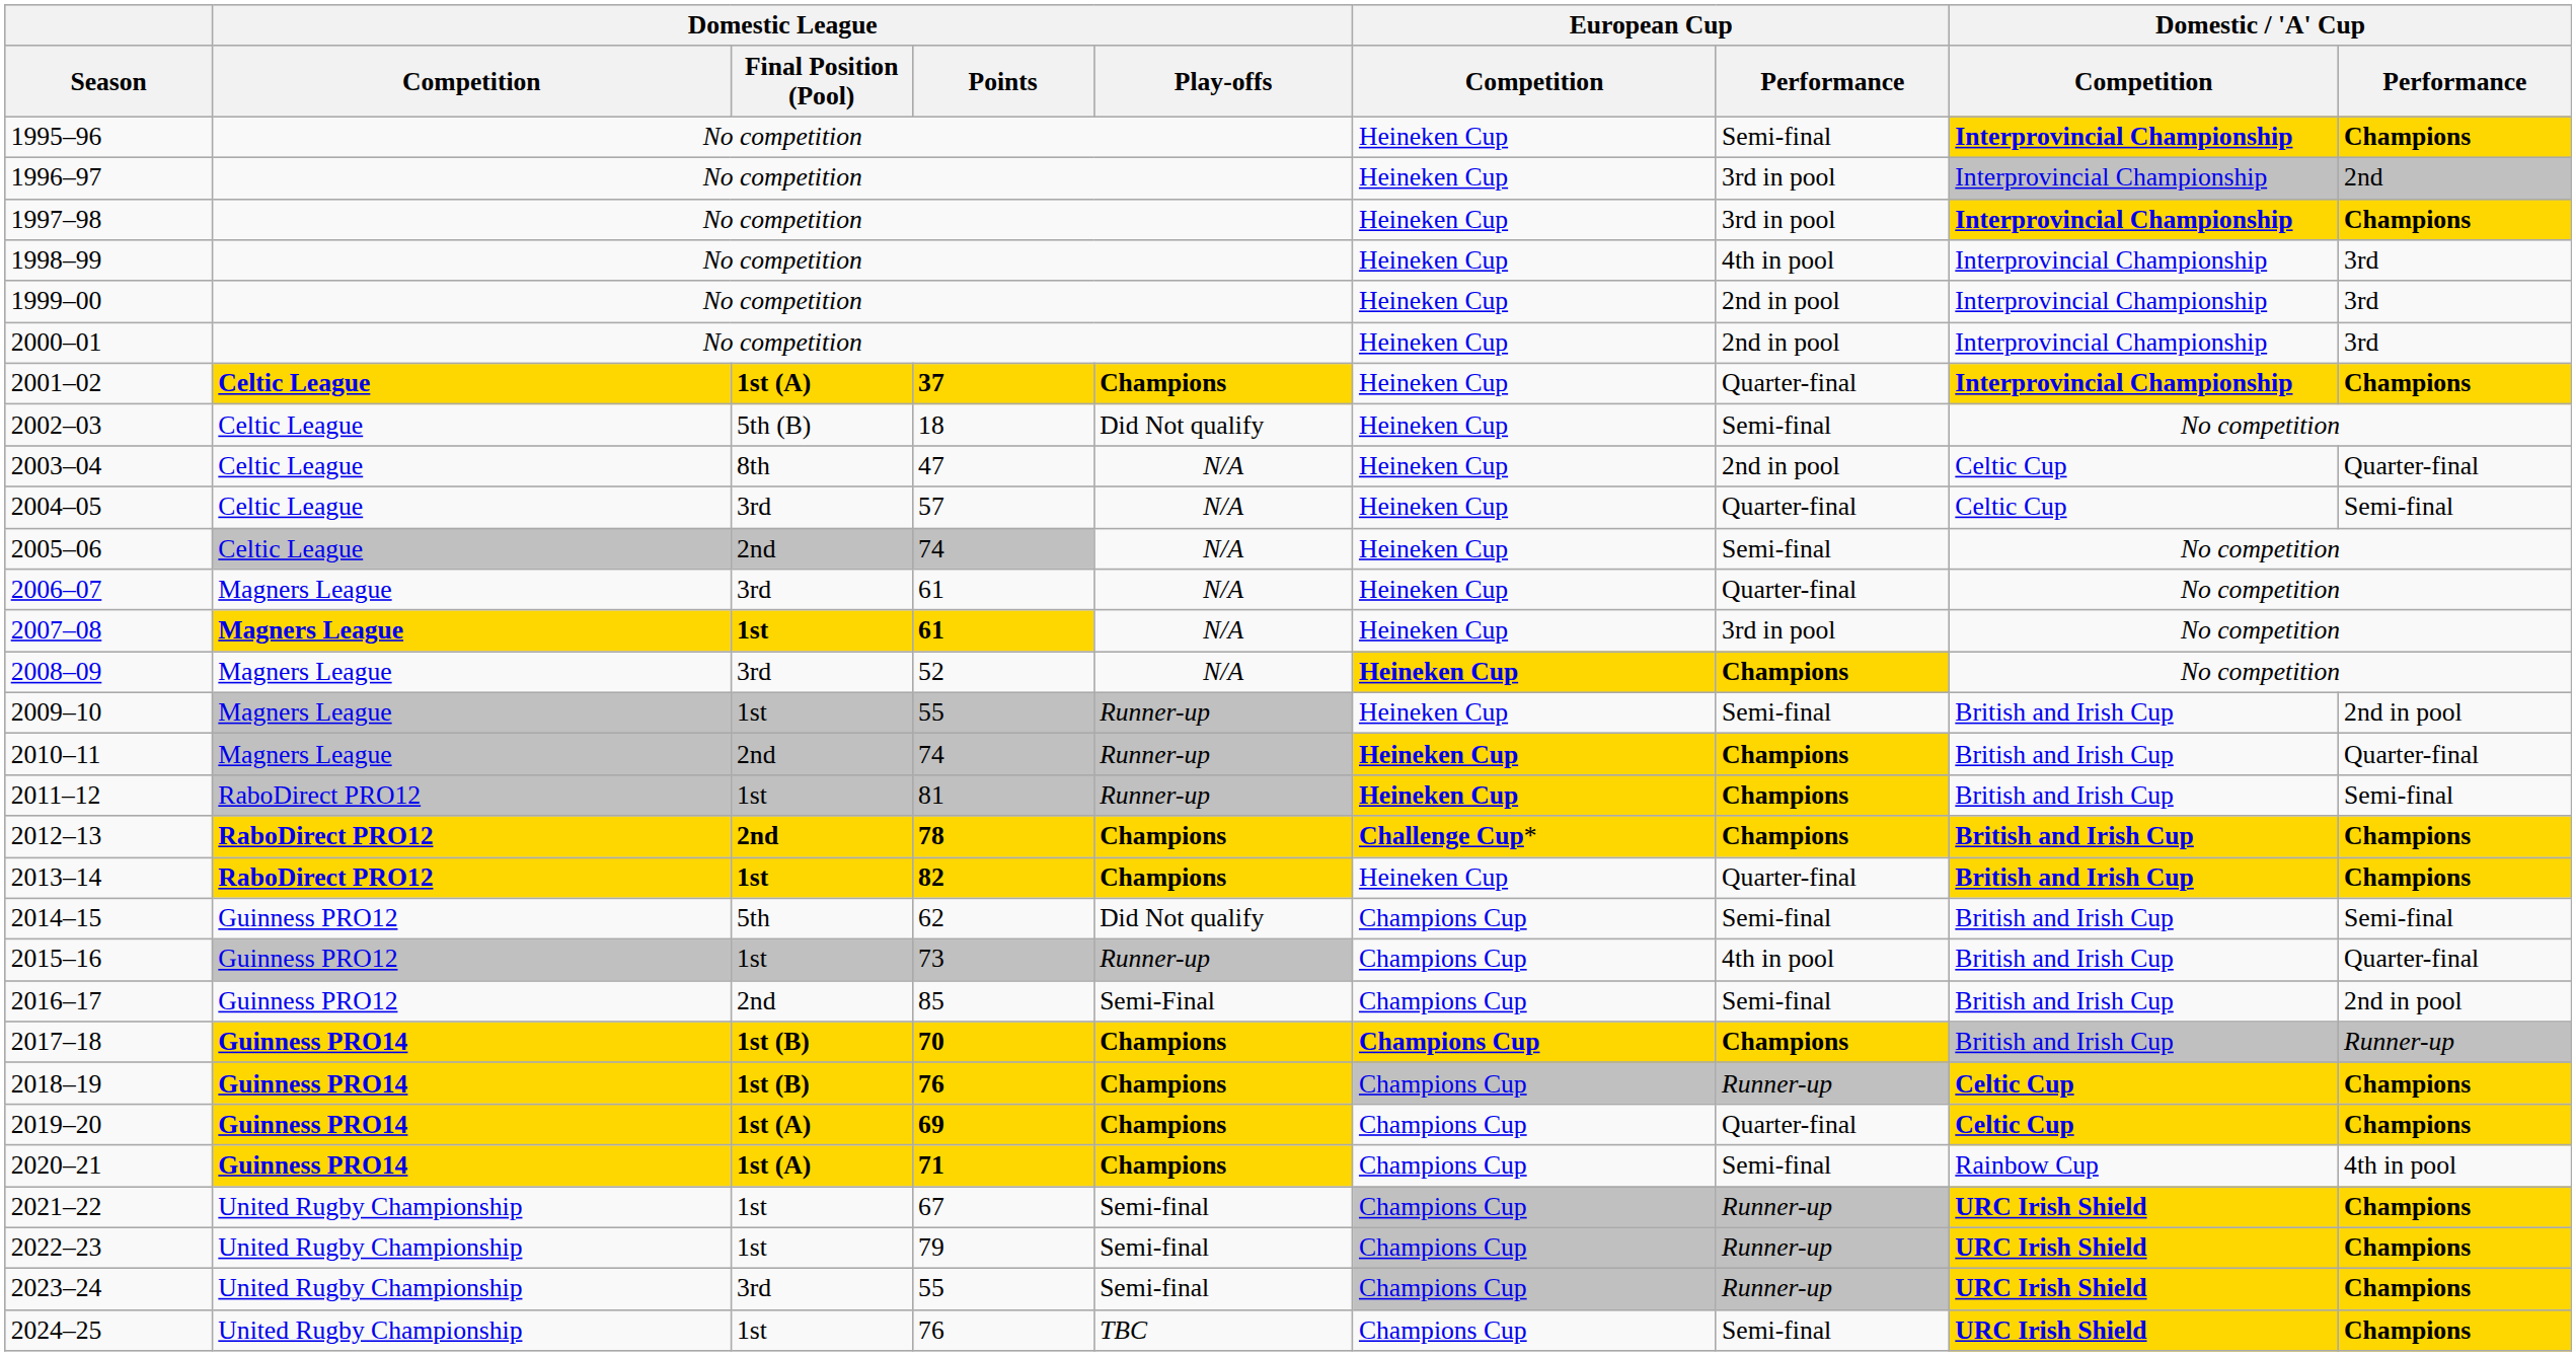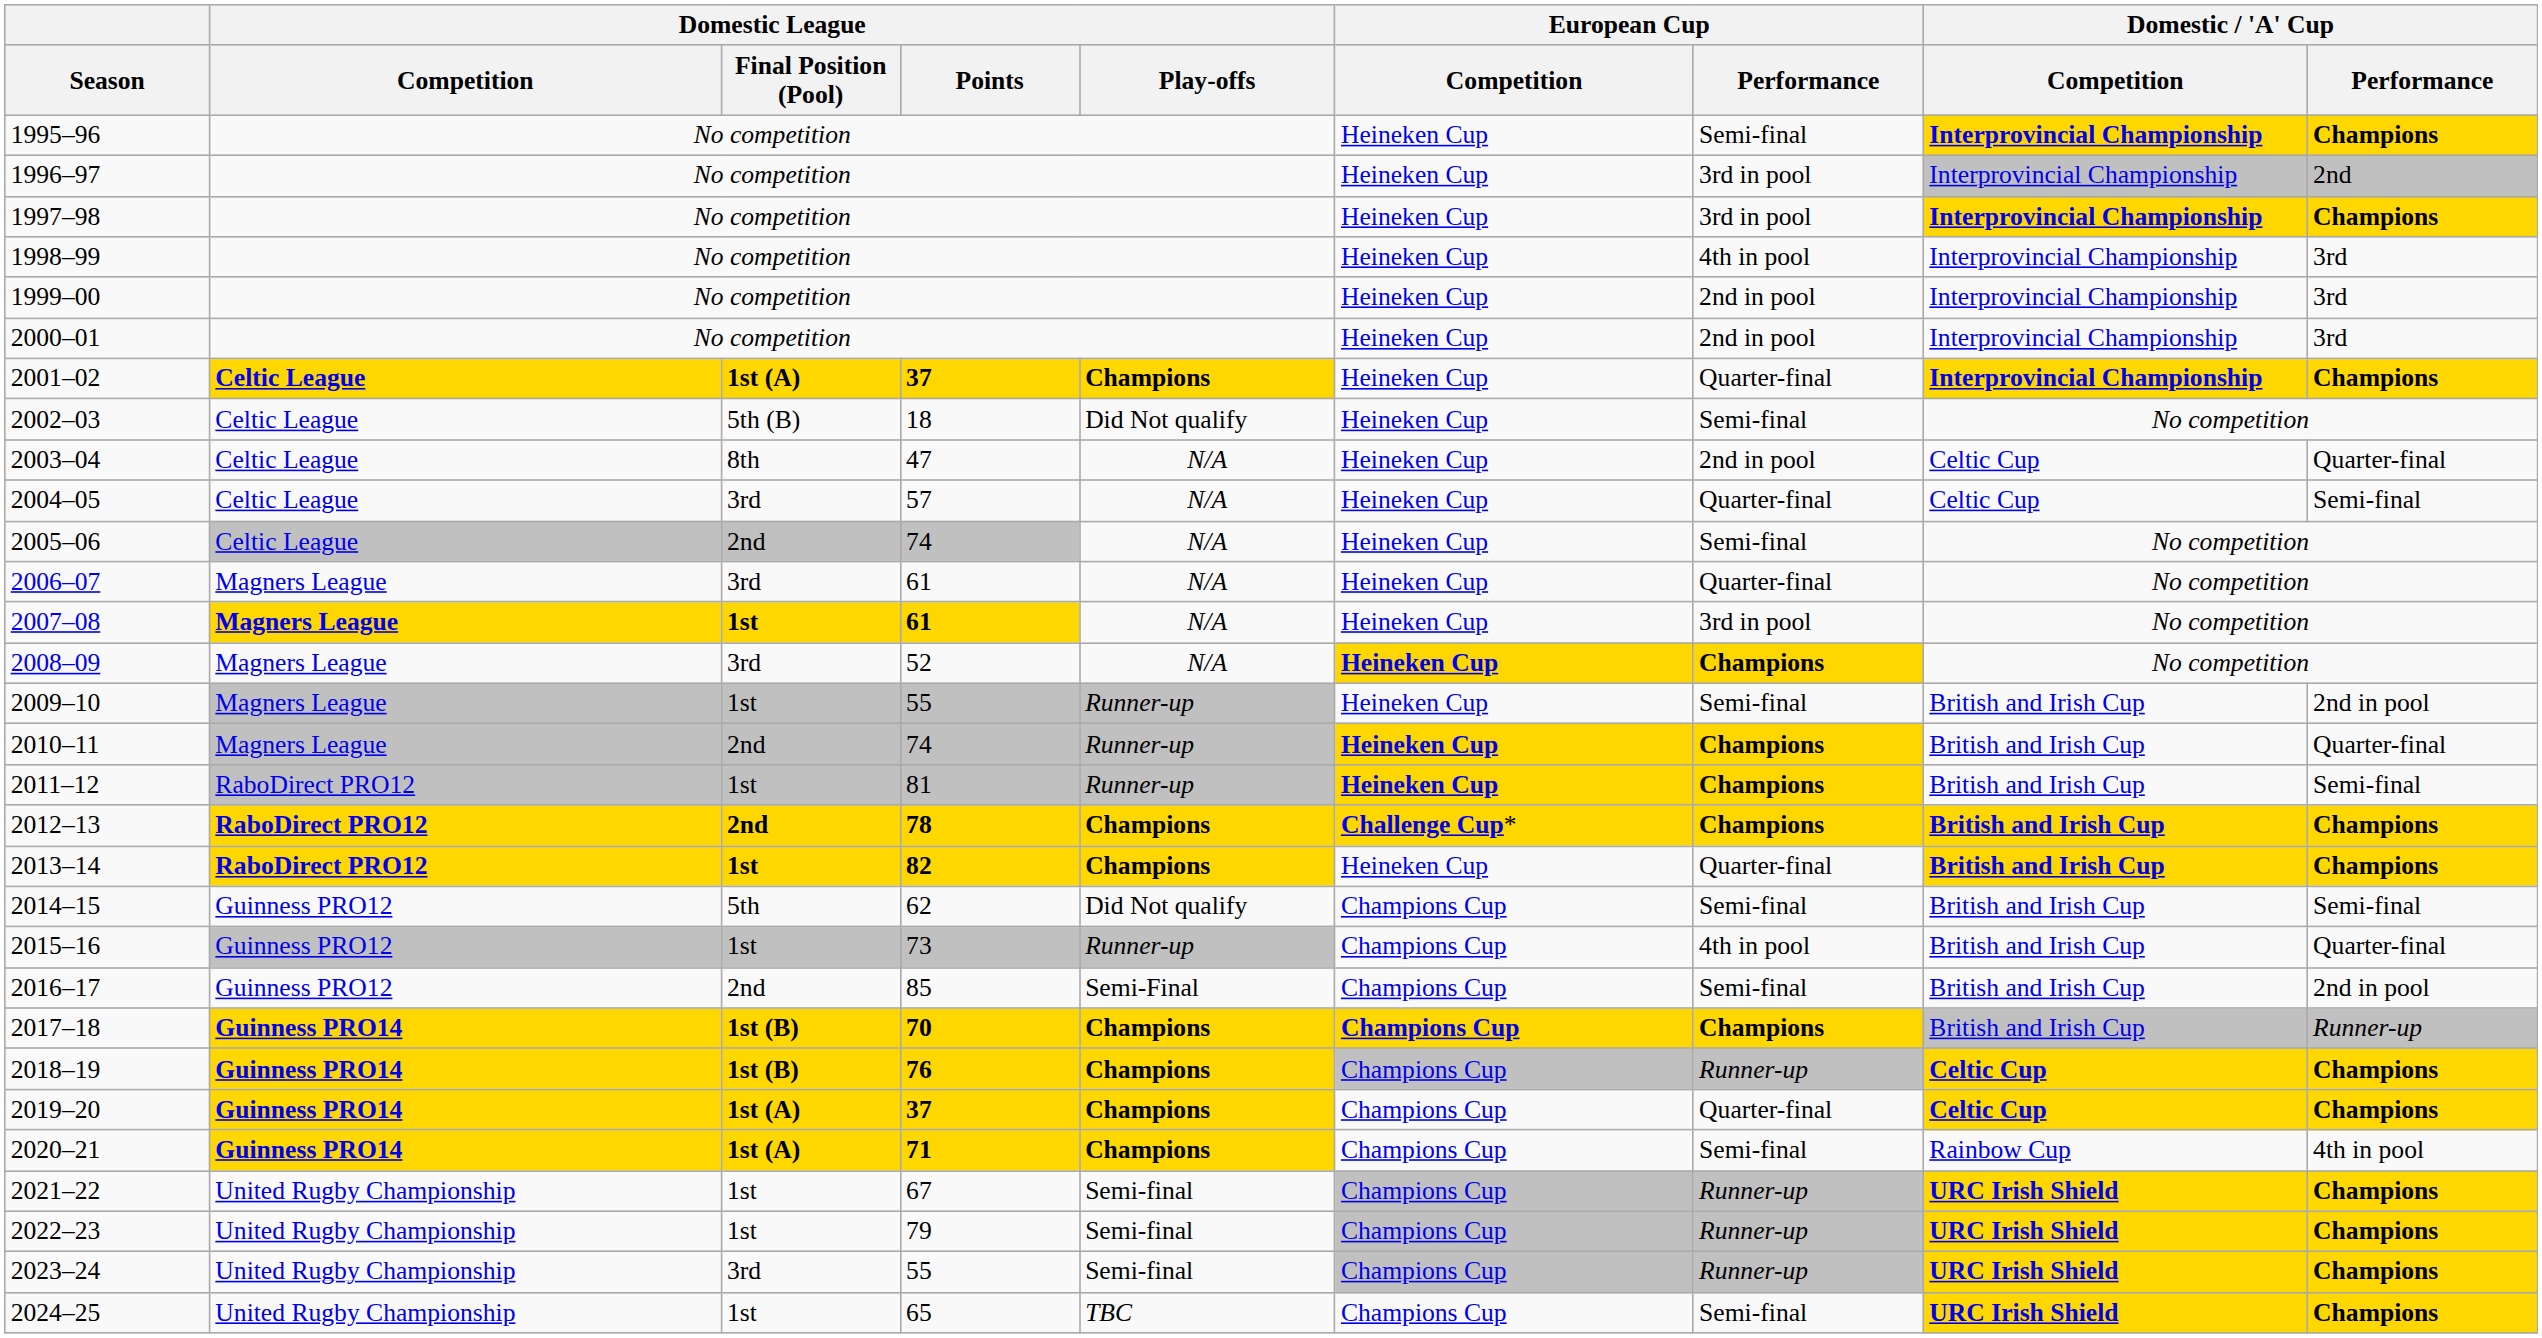2019–20 | Domestic League / Points: 69 -> 37
2024–25 | Domestic League / Points: 76 -> 65
